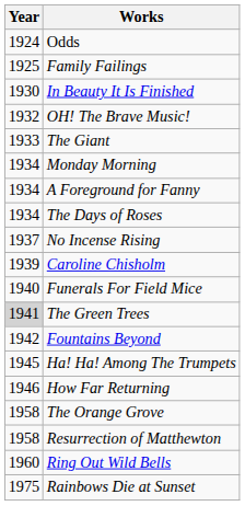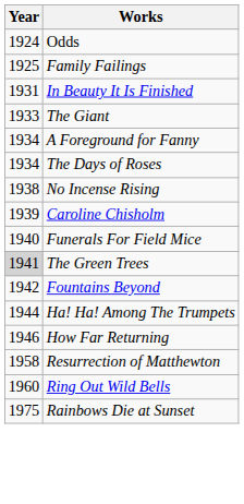In Beauty It Is Finished | Year: 1930 -> 1931
- row: 1932 | OH! The Brave Music!
- row: 1934 | Monday Morning
No Incense Rising | Year: 1937 -> 1938
Ha! Ha! Among The Trumpets | Year: 1945 -> 1944
- row: 1958 | The Orange Grove
